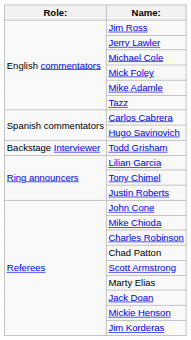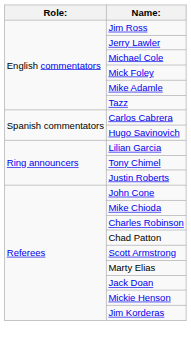- row: Backstage Interviewer | Todd Grisham
